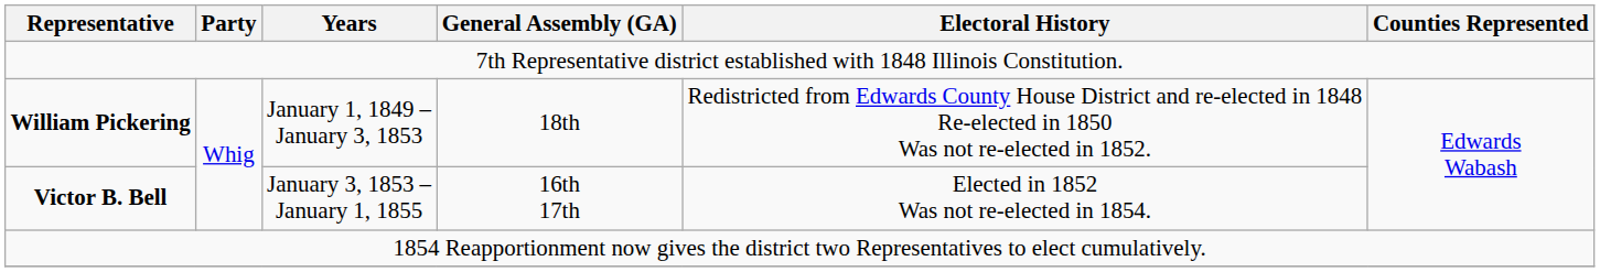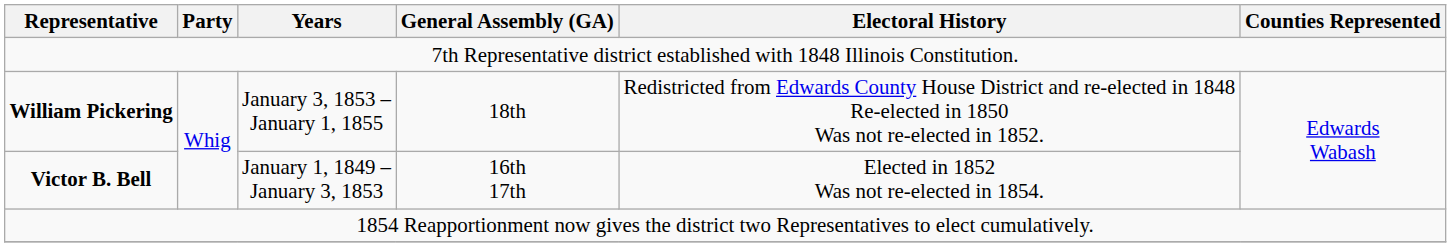William Pickering | Years: January 1, 1849 – January 3, 1853 -> January 3, 1853 – January 1, 1855
Victor B. Bell | Years: January 3, 1853 – January 1, 1855 -> January 1, 1849 – January 3, 1853
